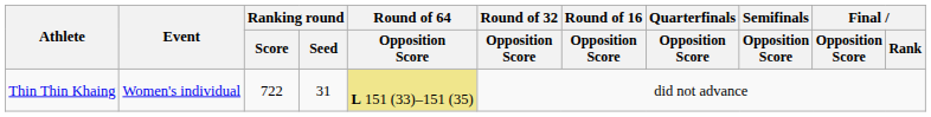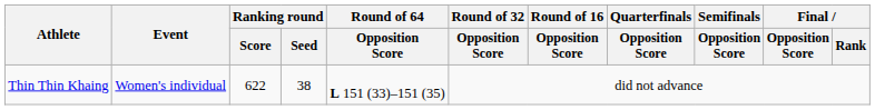Thin Thin Khaing | Ranking round / Score: 722 -> 622
Thin Thin Khaing | Ranking round / Seed: 31 -> 38
Thin Thin Khaing | Round of 64 / Opposition Score: khaki background -> no background
